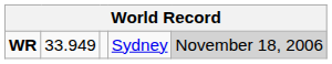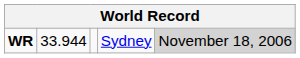WR | column 2: 33.949 -> 33.944
